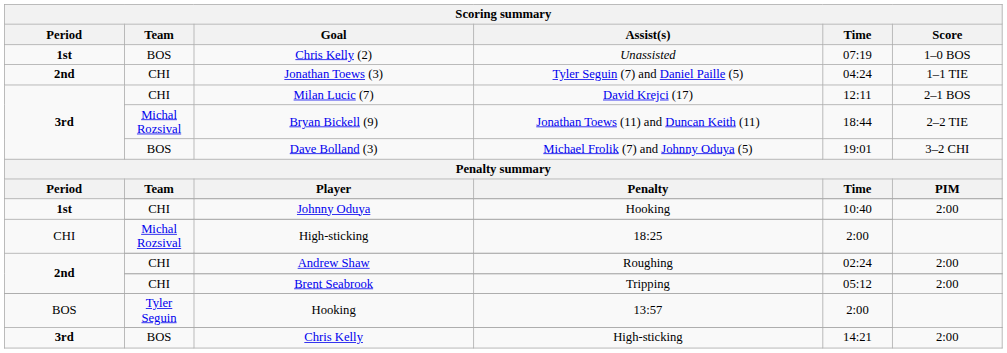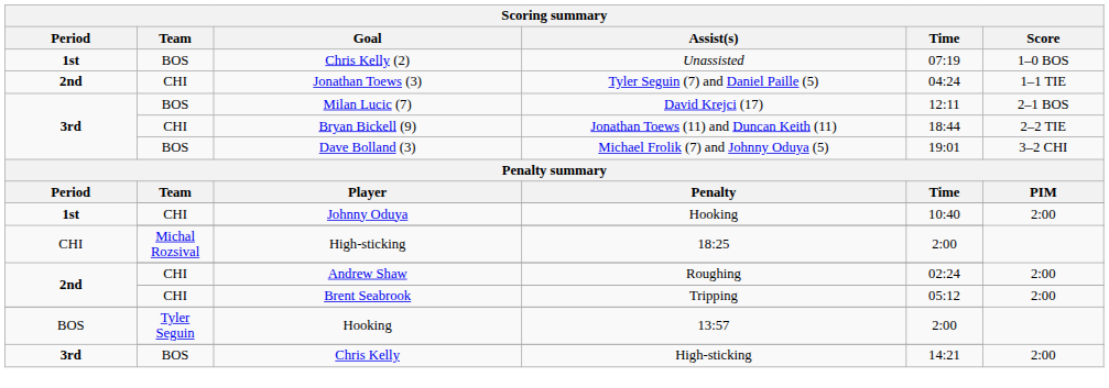Milan Lucic (7) | Team: CHI -> BOS
Bryan Bickell (9) | Team: Michal Rozsival -> CHI
